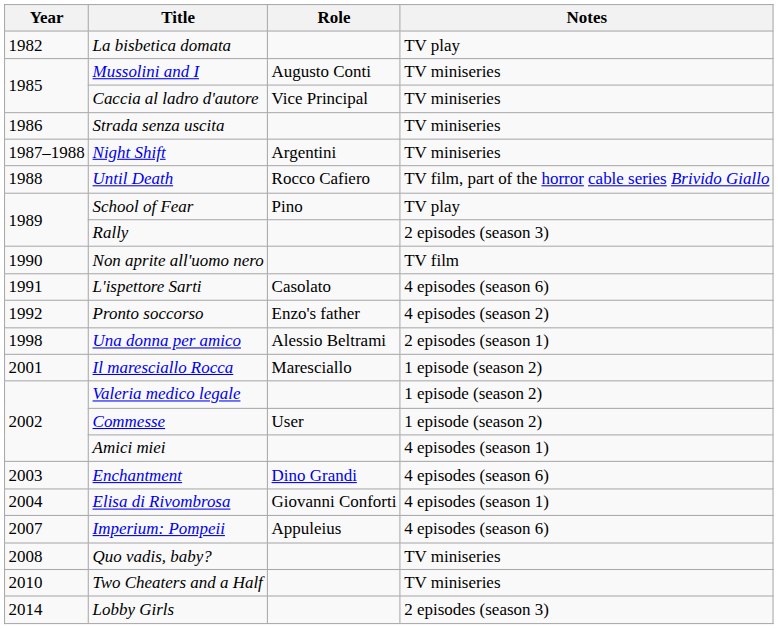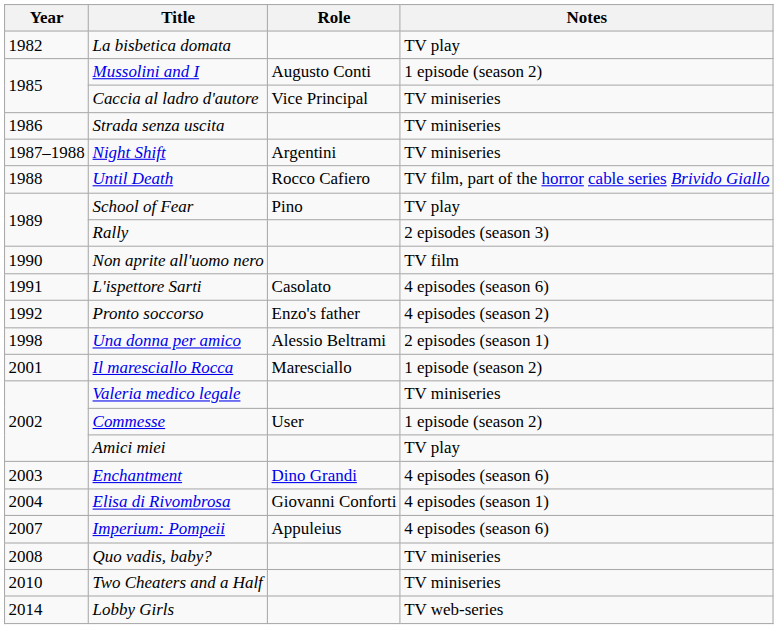Mussolini and I | Notes: TV miniseries -> 1 episode (season 2)
Valeria medico legale | Notes: 1 episode (season 2) -> TV miniseries
Amici miei | Notes: 4 episodes (season 1) -> TV play
Lobby Girls | Notes: 2 episodes (season 3) -> TV web-series
